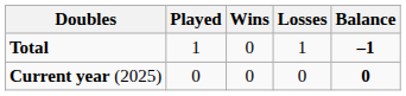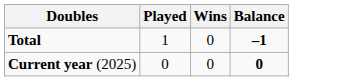- column: Losses | 1 | 0
